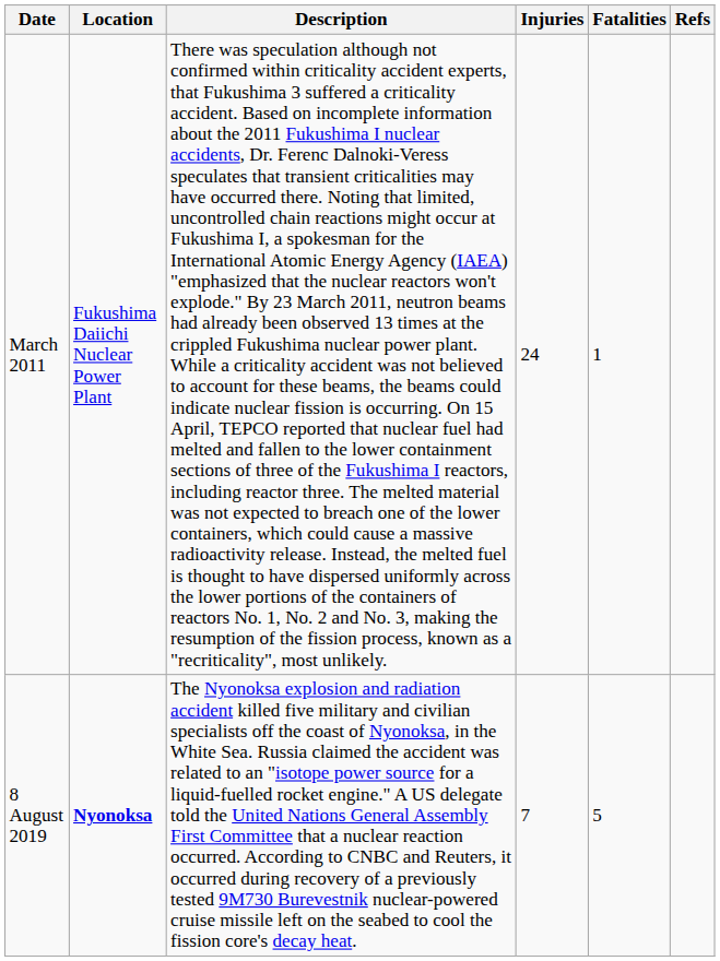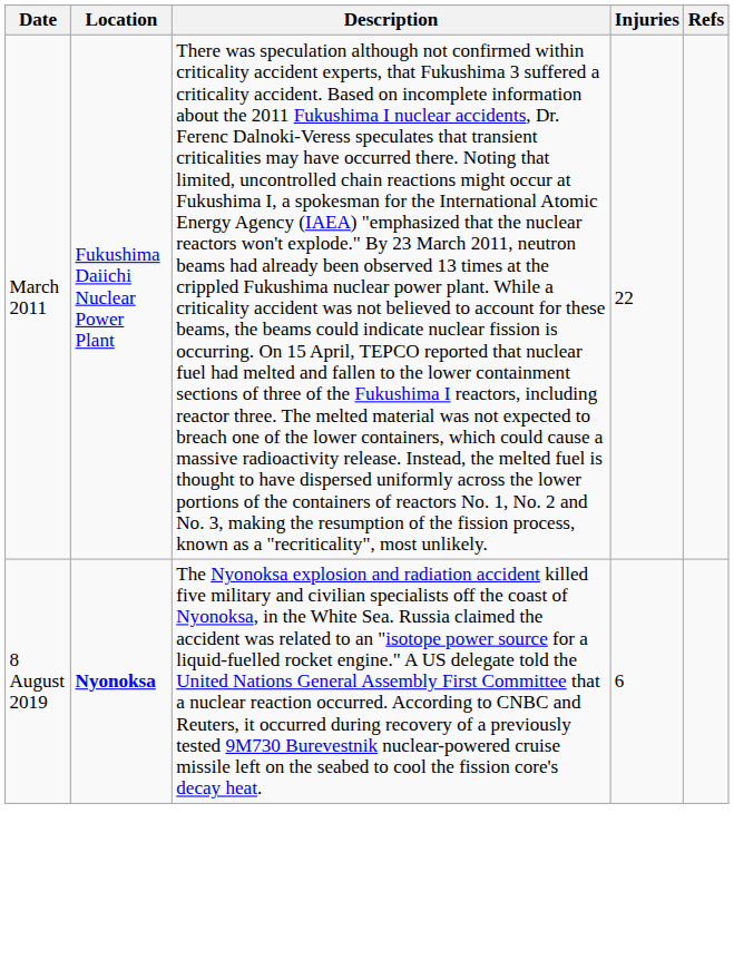- column: Fatalities | 1 | 5
March 2011 | Injuries: 24 -> 22
8 August 2019 | Injuries: 7 -> 6
